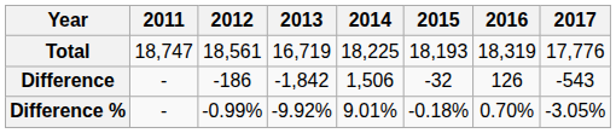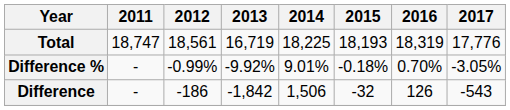rows swapped: Difference <-> Difference %
